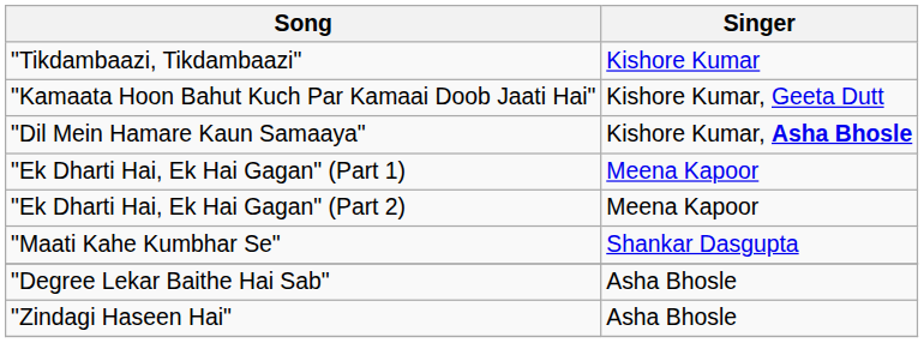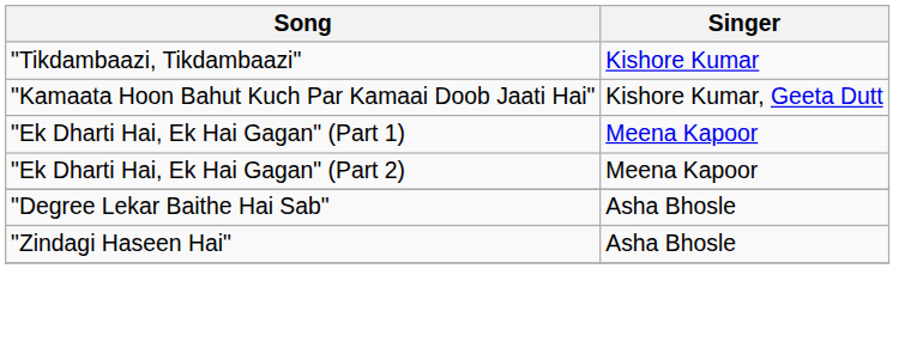- row: "Dil Mein Hamare Kaun Samaaya" | Kishore Kumar, Asha Bhosle
- row: "Maati Kahe Kumbhar Se" | Shankar Dasgupta
